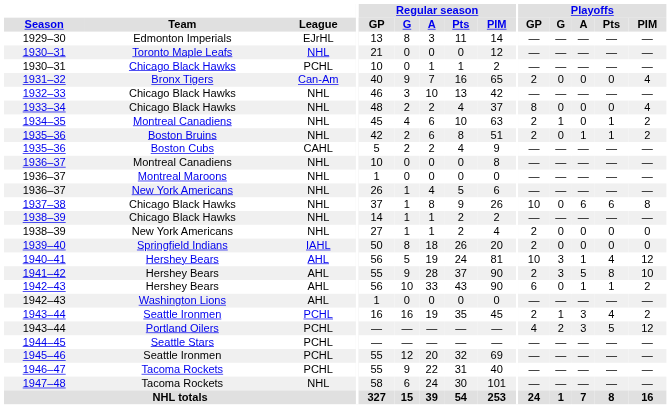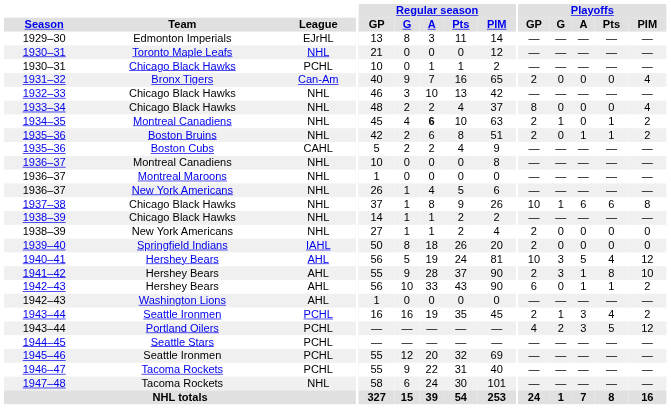1934–35 | Regular season / A: normal -> bold
1937–38 | Playoffs / G: 0 -> 1
1940–41 | Playoffs / A: 1 -> 5
1941–42 | Playoffs / A: 5 -> 1
